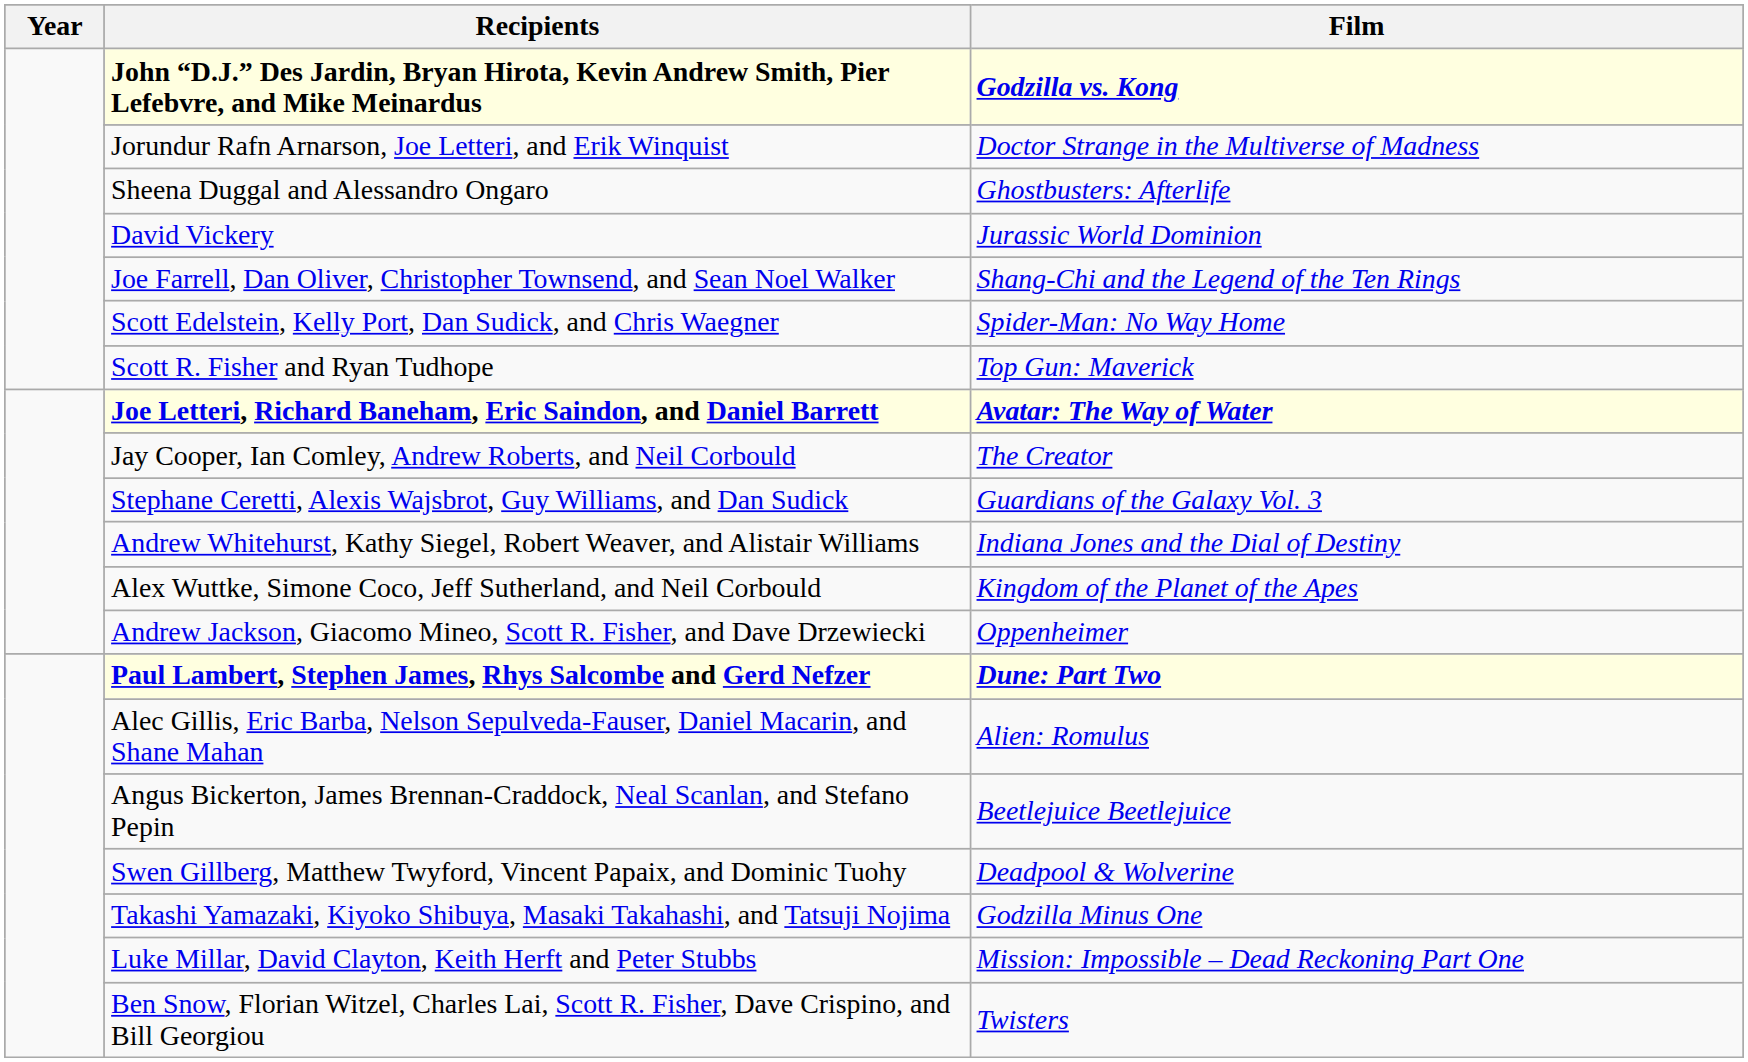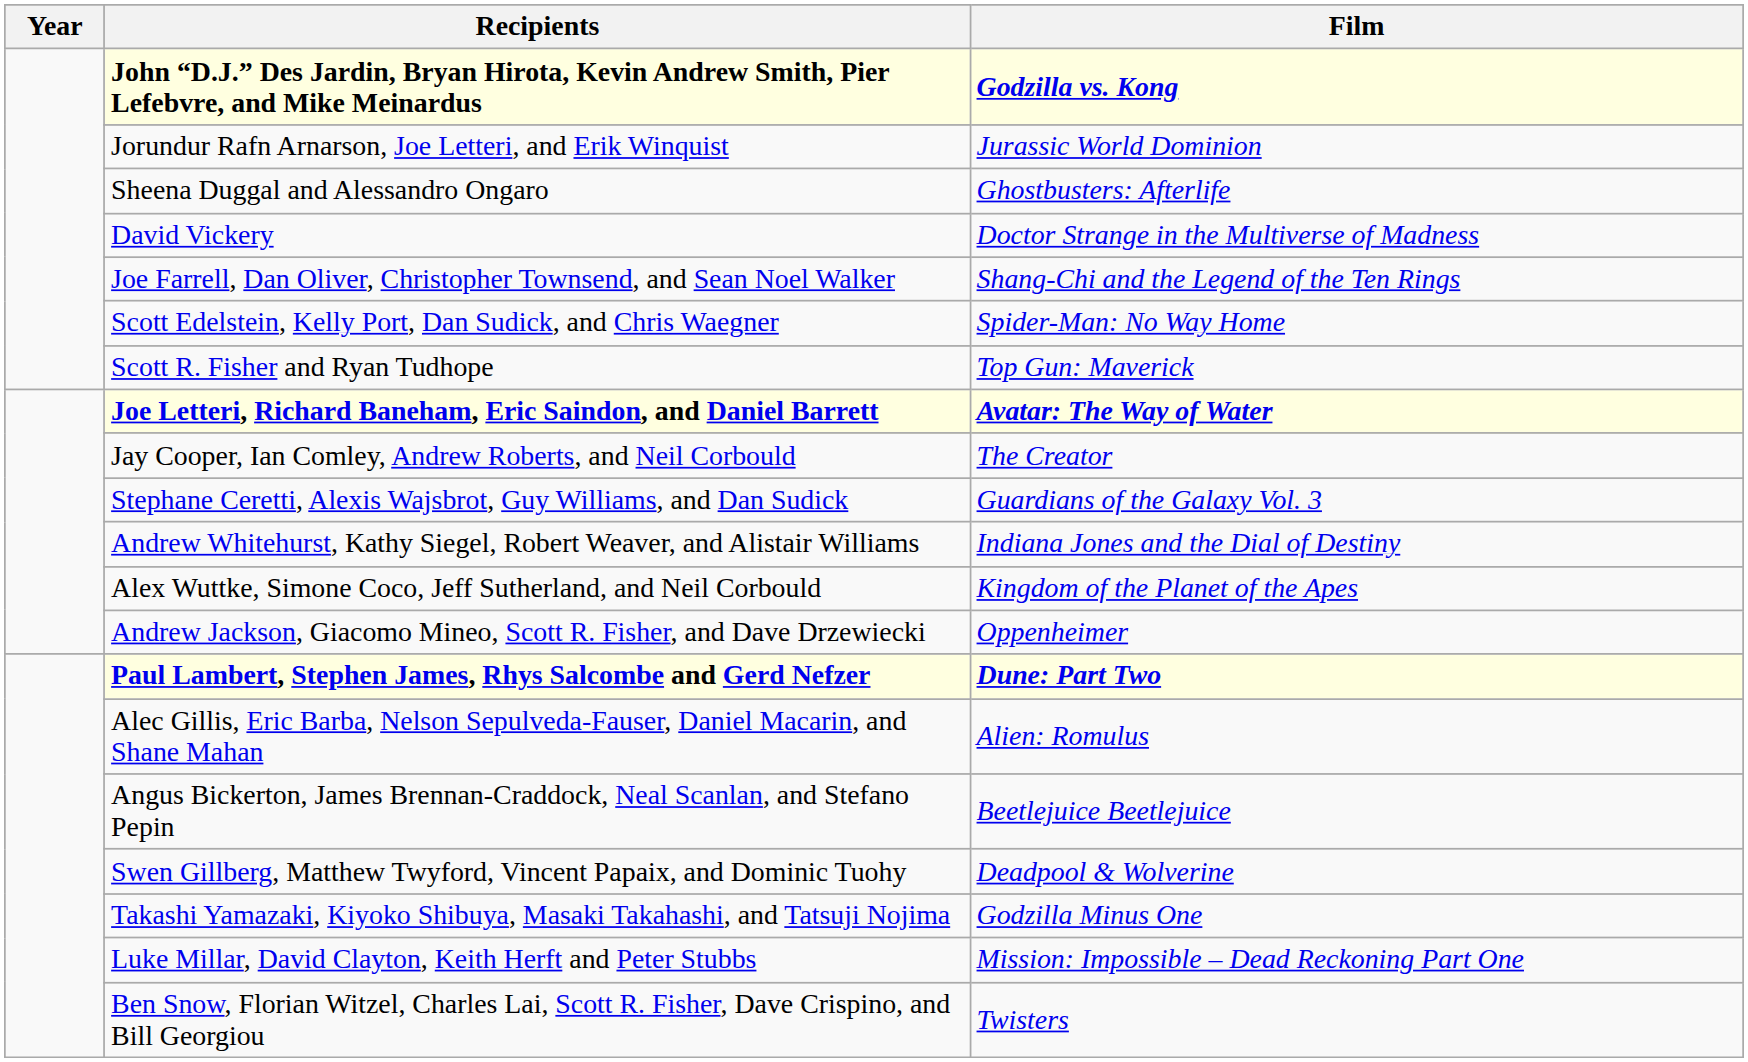Jorundur Rafn Arnarson, Joe Letteri, and Erik Winquist | Film: Doctor Strange in the Multiverse of Madness -> Jurassic World Dominion
David Vickery | Film: Jurassic World Dominion -> Doctor Strange in the Multiverse of Madness
